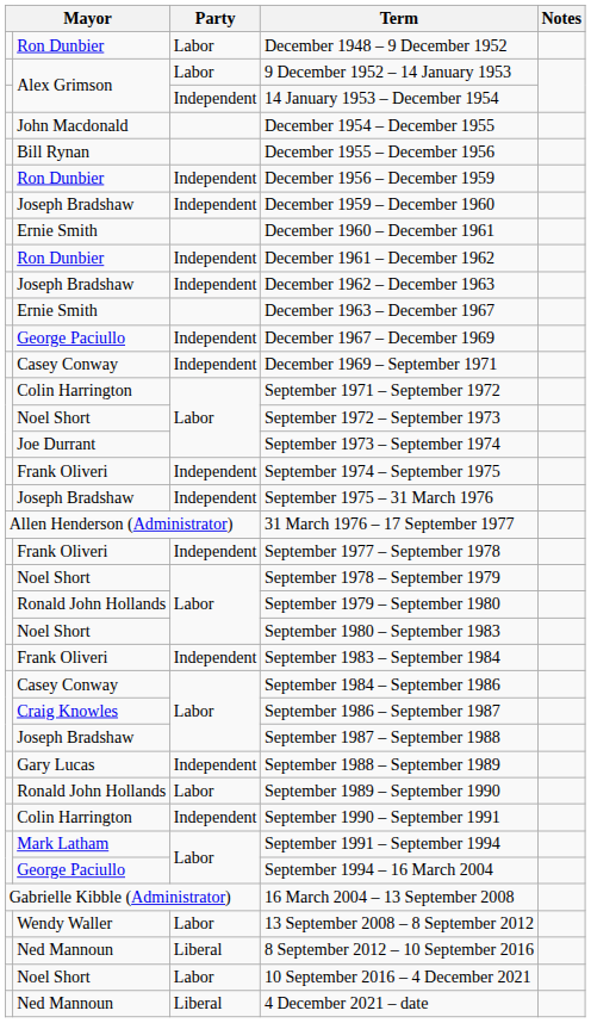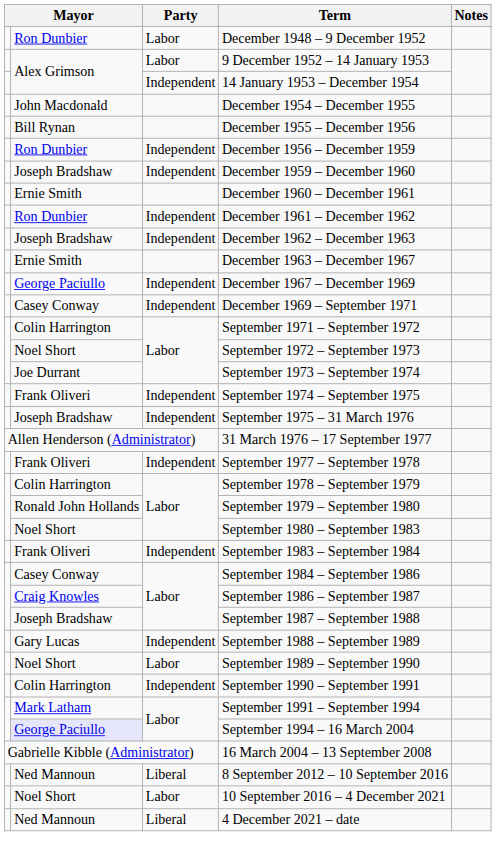September 1978 – September 1979 | column 2: Noel Short -> Colin Harrington
September 1989 – September 1990 | column 2: Ronald John Hollands -> Noel Short
September 1994 – 16 March 2004 | column 2: no background -> lavender background
- row: Wendy Waller | Labor | 13 September 2008 – 8 September 2012
